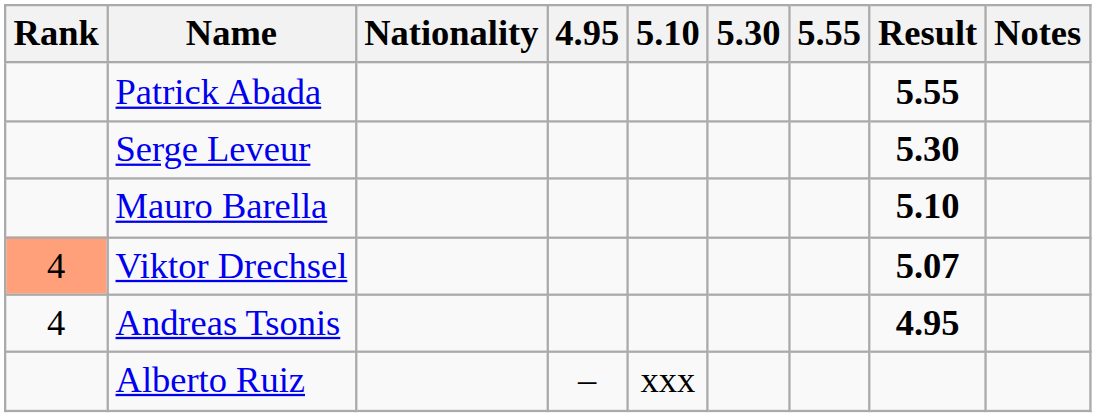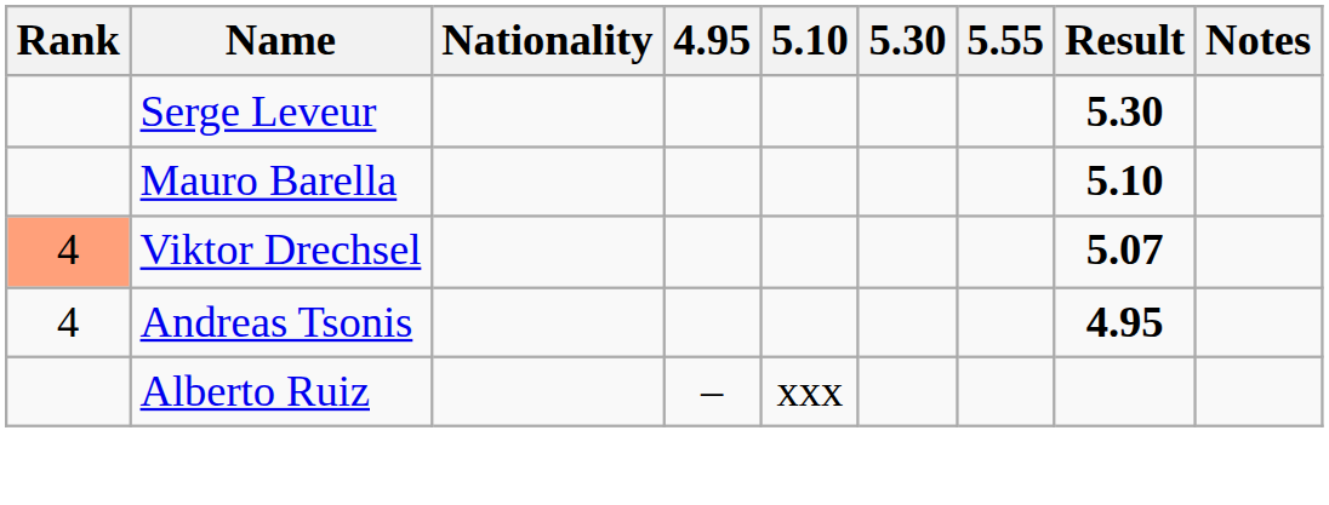- row: Patrick Abada | 5.55
